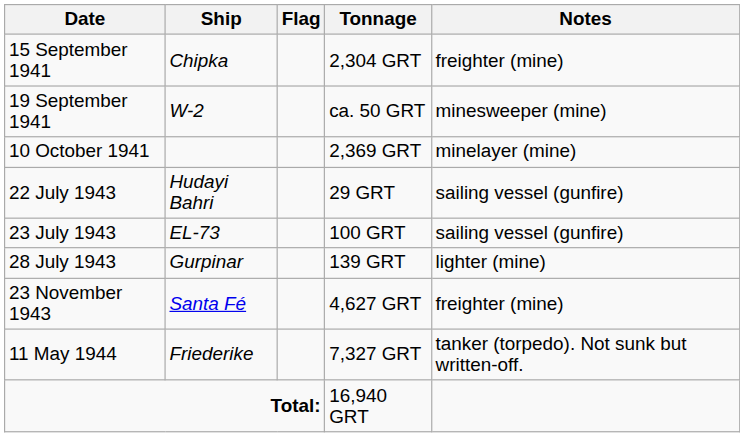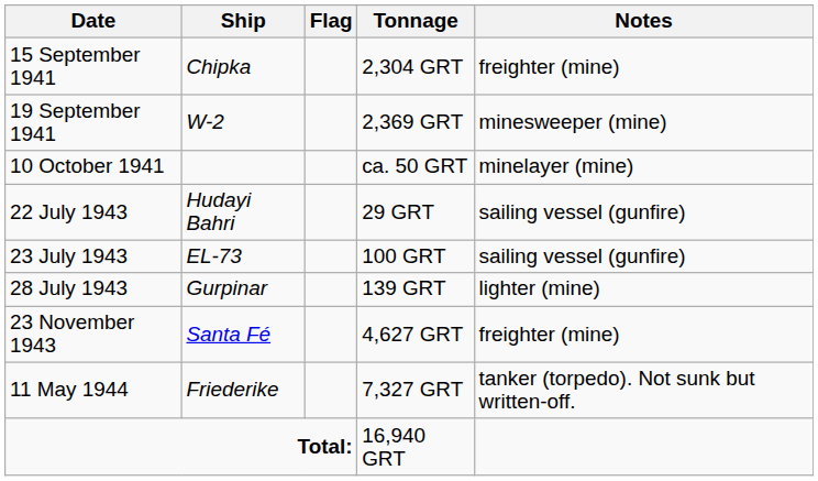19 September 1941 | Tonnage: ca. 50 GRT -> 2,369 GRT
10 October 1941 | Tonnage: 2,369 GRT -> ca. 50 GRT
